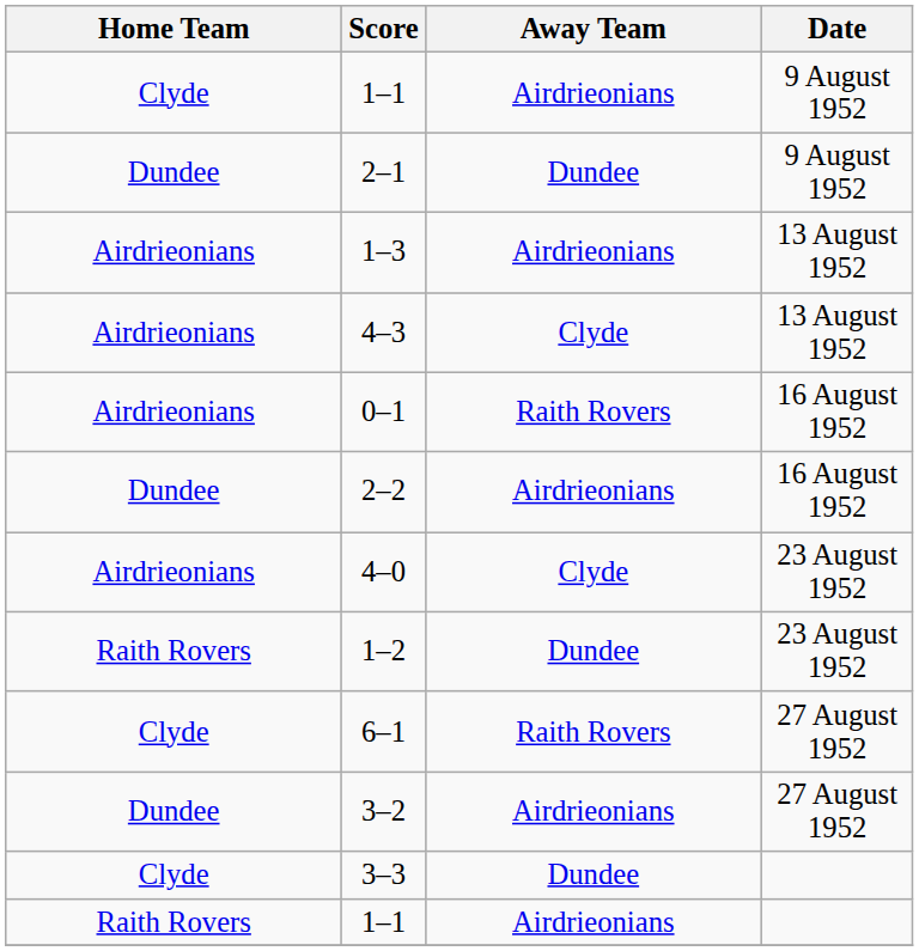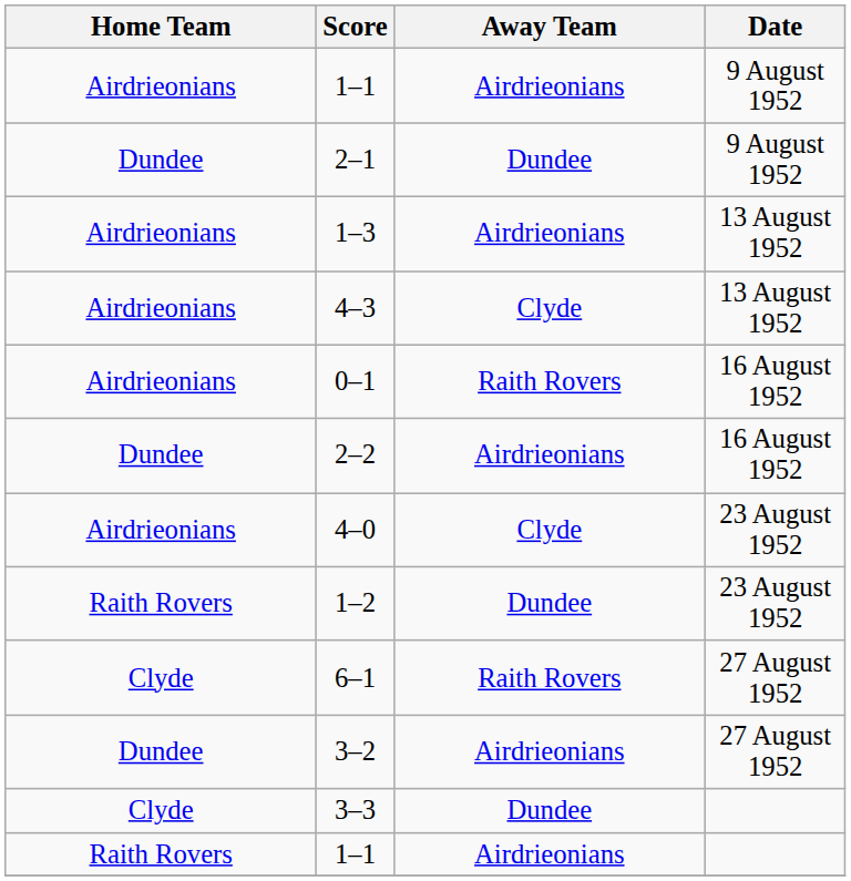1–1 / 9 August 1952 | Home Team: Clyde -> Airdrieonians
